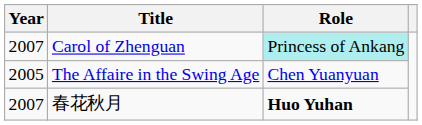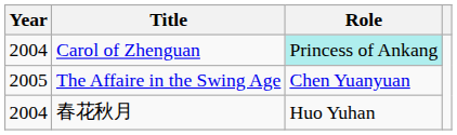Carol of Zhenguan | Year: 2007 -> 2004
春花秋月 | Year: 2007 -> 2004
春花秋月 | Role: bold -> normal
